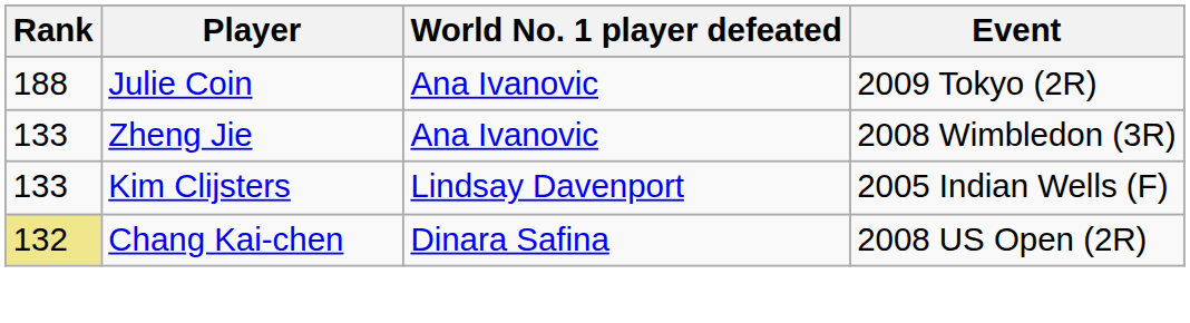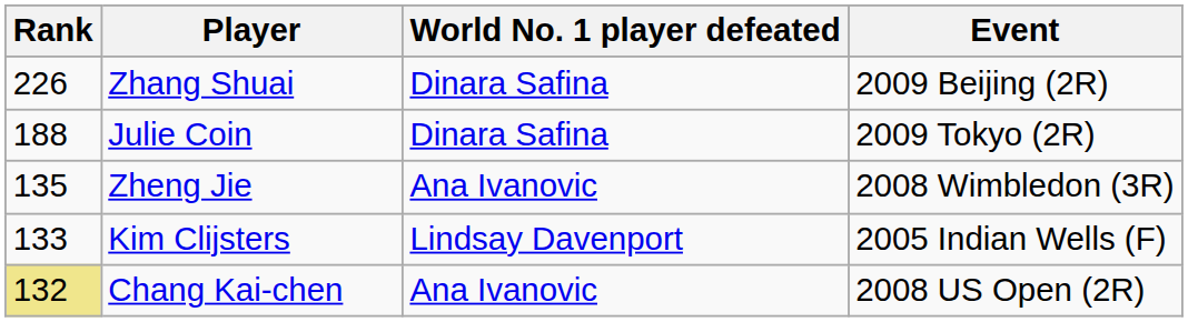+ row: 226 | Zhang Shuai | Dinara Safina | 2009 Beijing (2R)
Julie Coin | World No. 1 player defeated: Ana Ivanovic -> Dinara Safina
Zheng Jie | Rank: 133 -> 135
Chang Kai-chen | World No. 1 player defeated: Dinara Safina -> Ana Ivanovic
